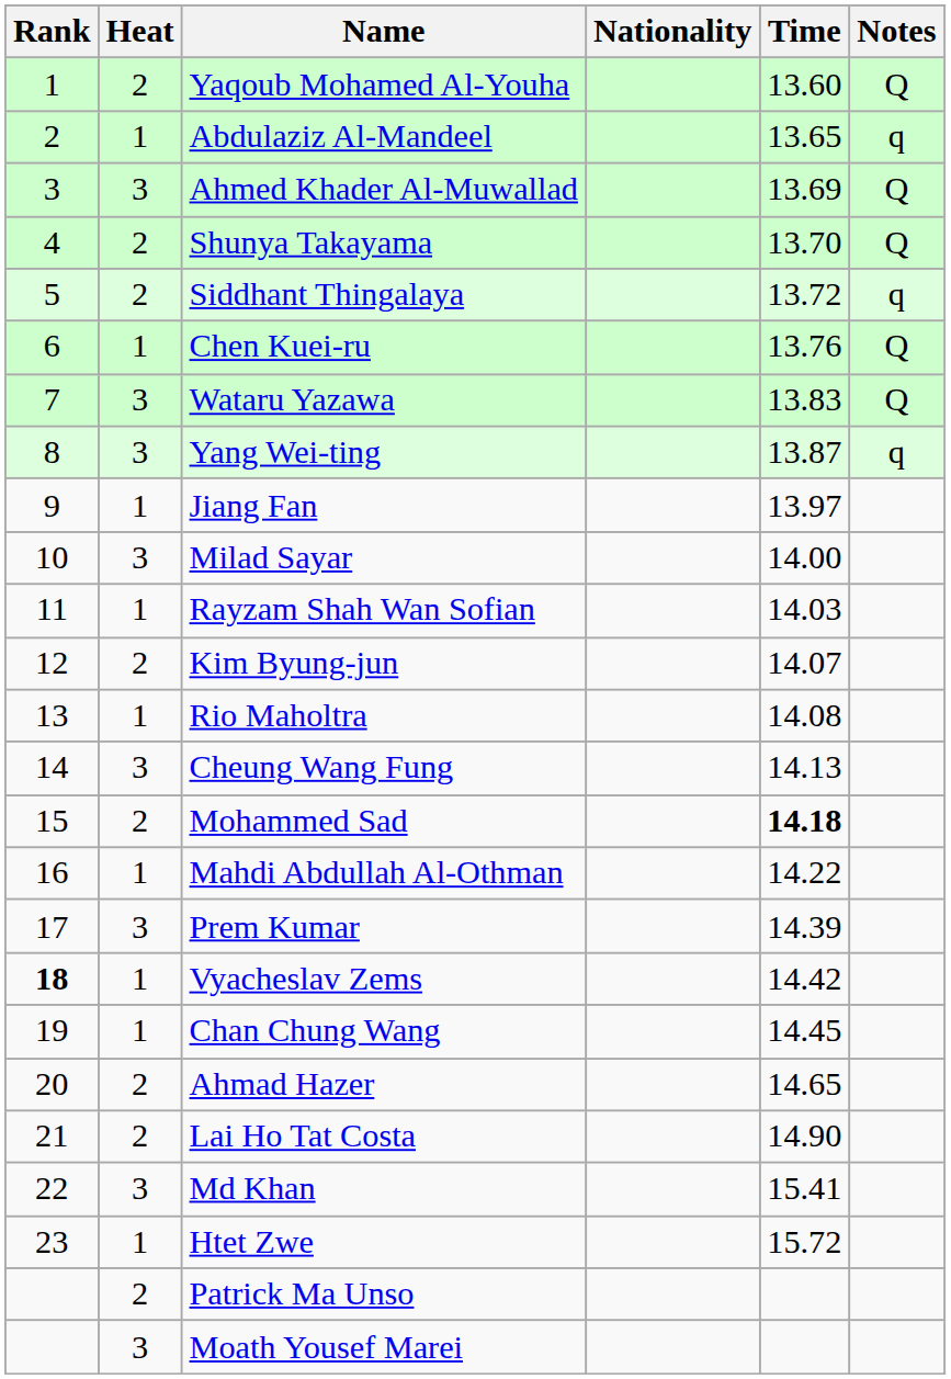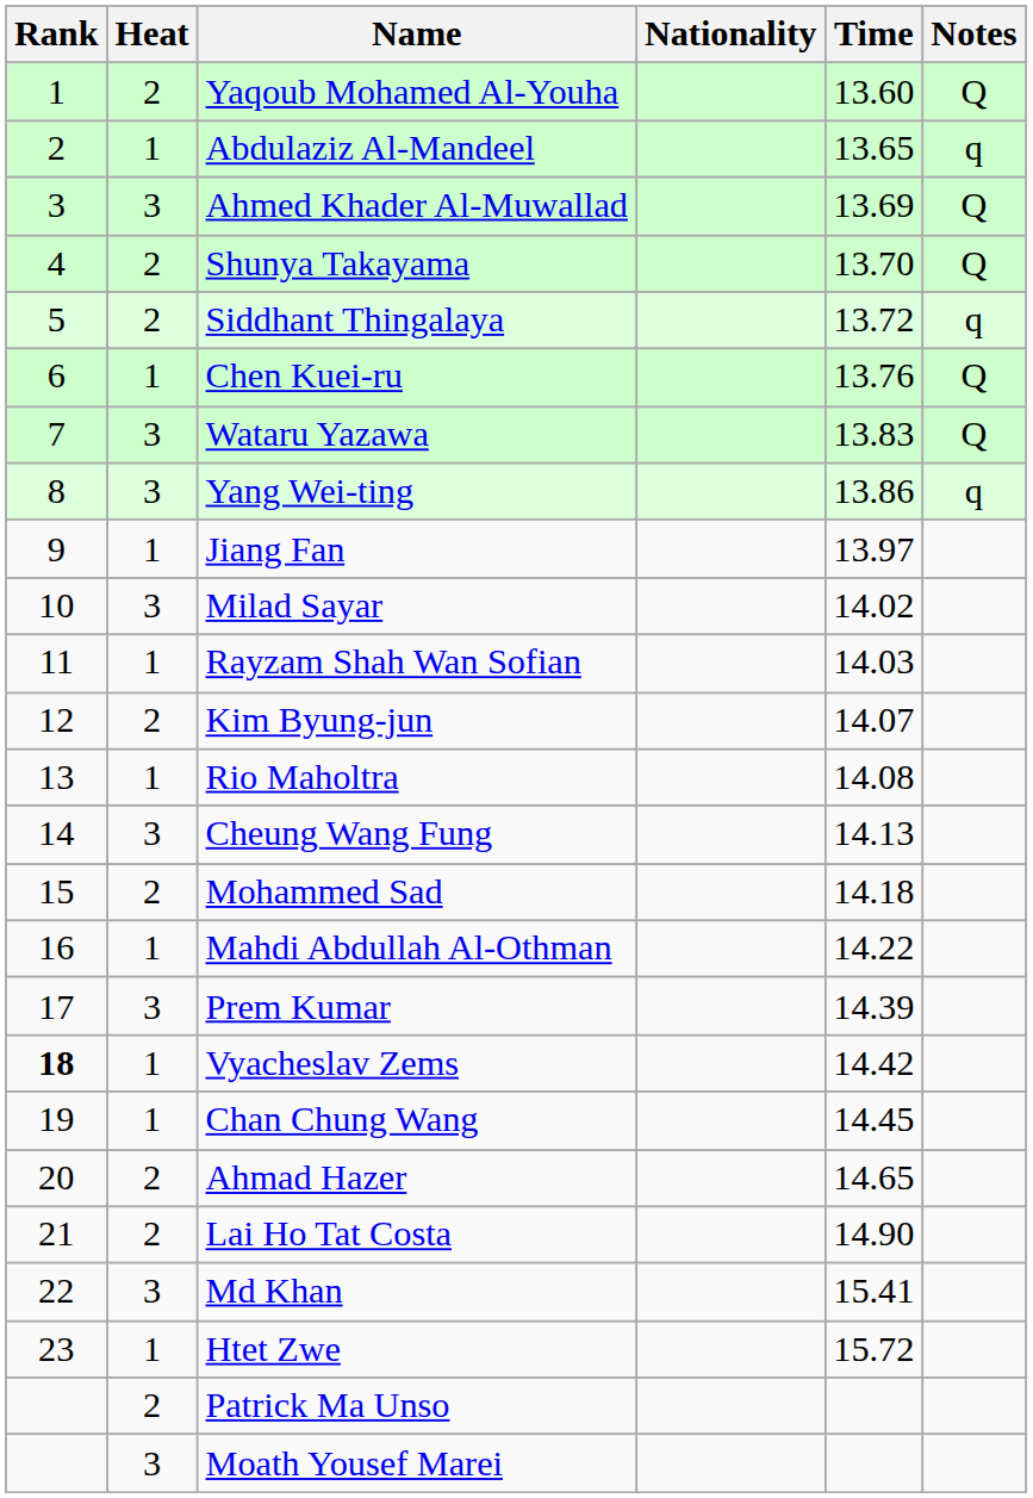Yang Wei-ting | Time: 13.87 -> 13.86
Milad Sayar | Time: 14.00 -> 14.02
Mohammed Sad | Time: bold -> normal
